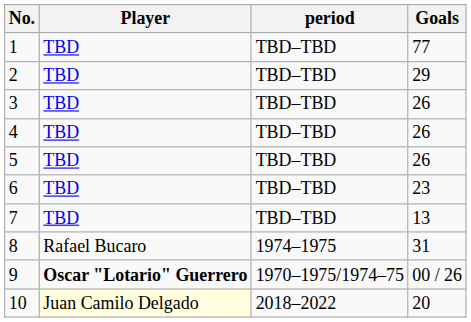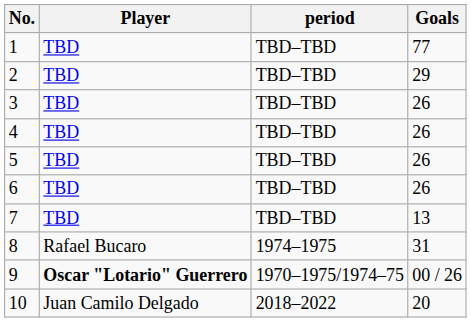6 | Goals: 23 -> 26
10 | Player: lightyellow background -> no background
